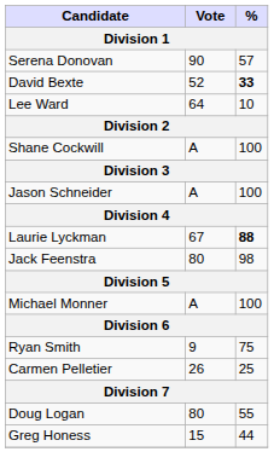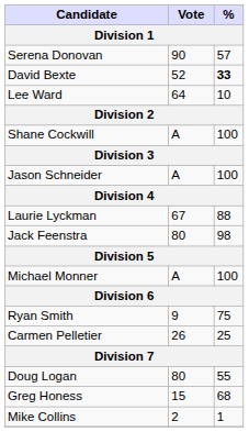Laurie Lyckman | %: bold -> normal
Greg Honess | %: 44 -> 68
+ row: Mike Collins | 2 | 1
